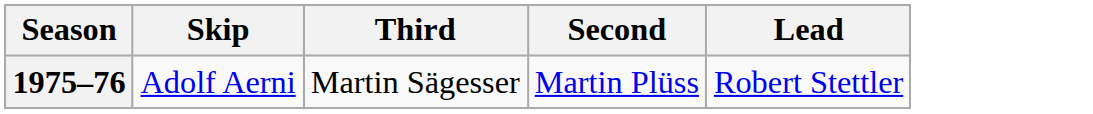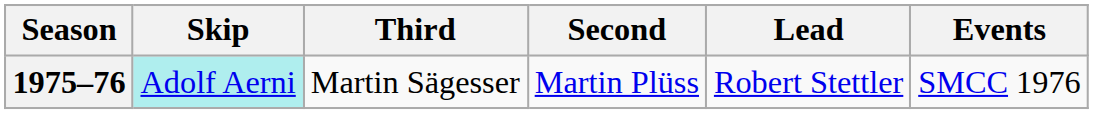+ column: Events | SMCC 1976
1975–76 | Skip: no background -> paleturquoise background
